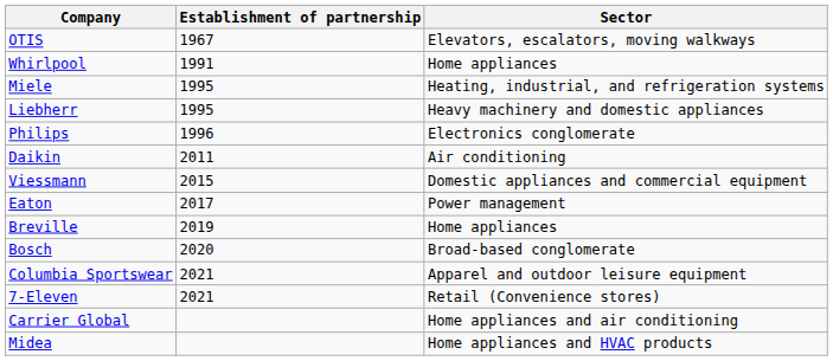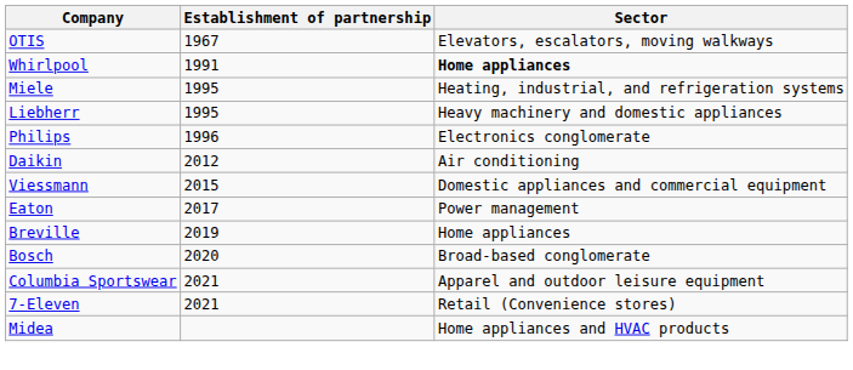Whirlpool | Sector: normal -> bold
Daikin | Establishment of partnership: 2011 -> 2012
- row: Carrier Global | Home appliances and air conditioning
